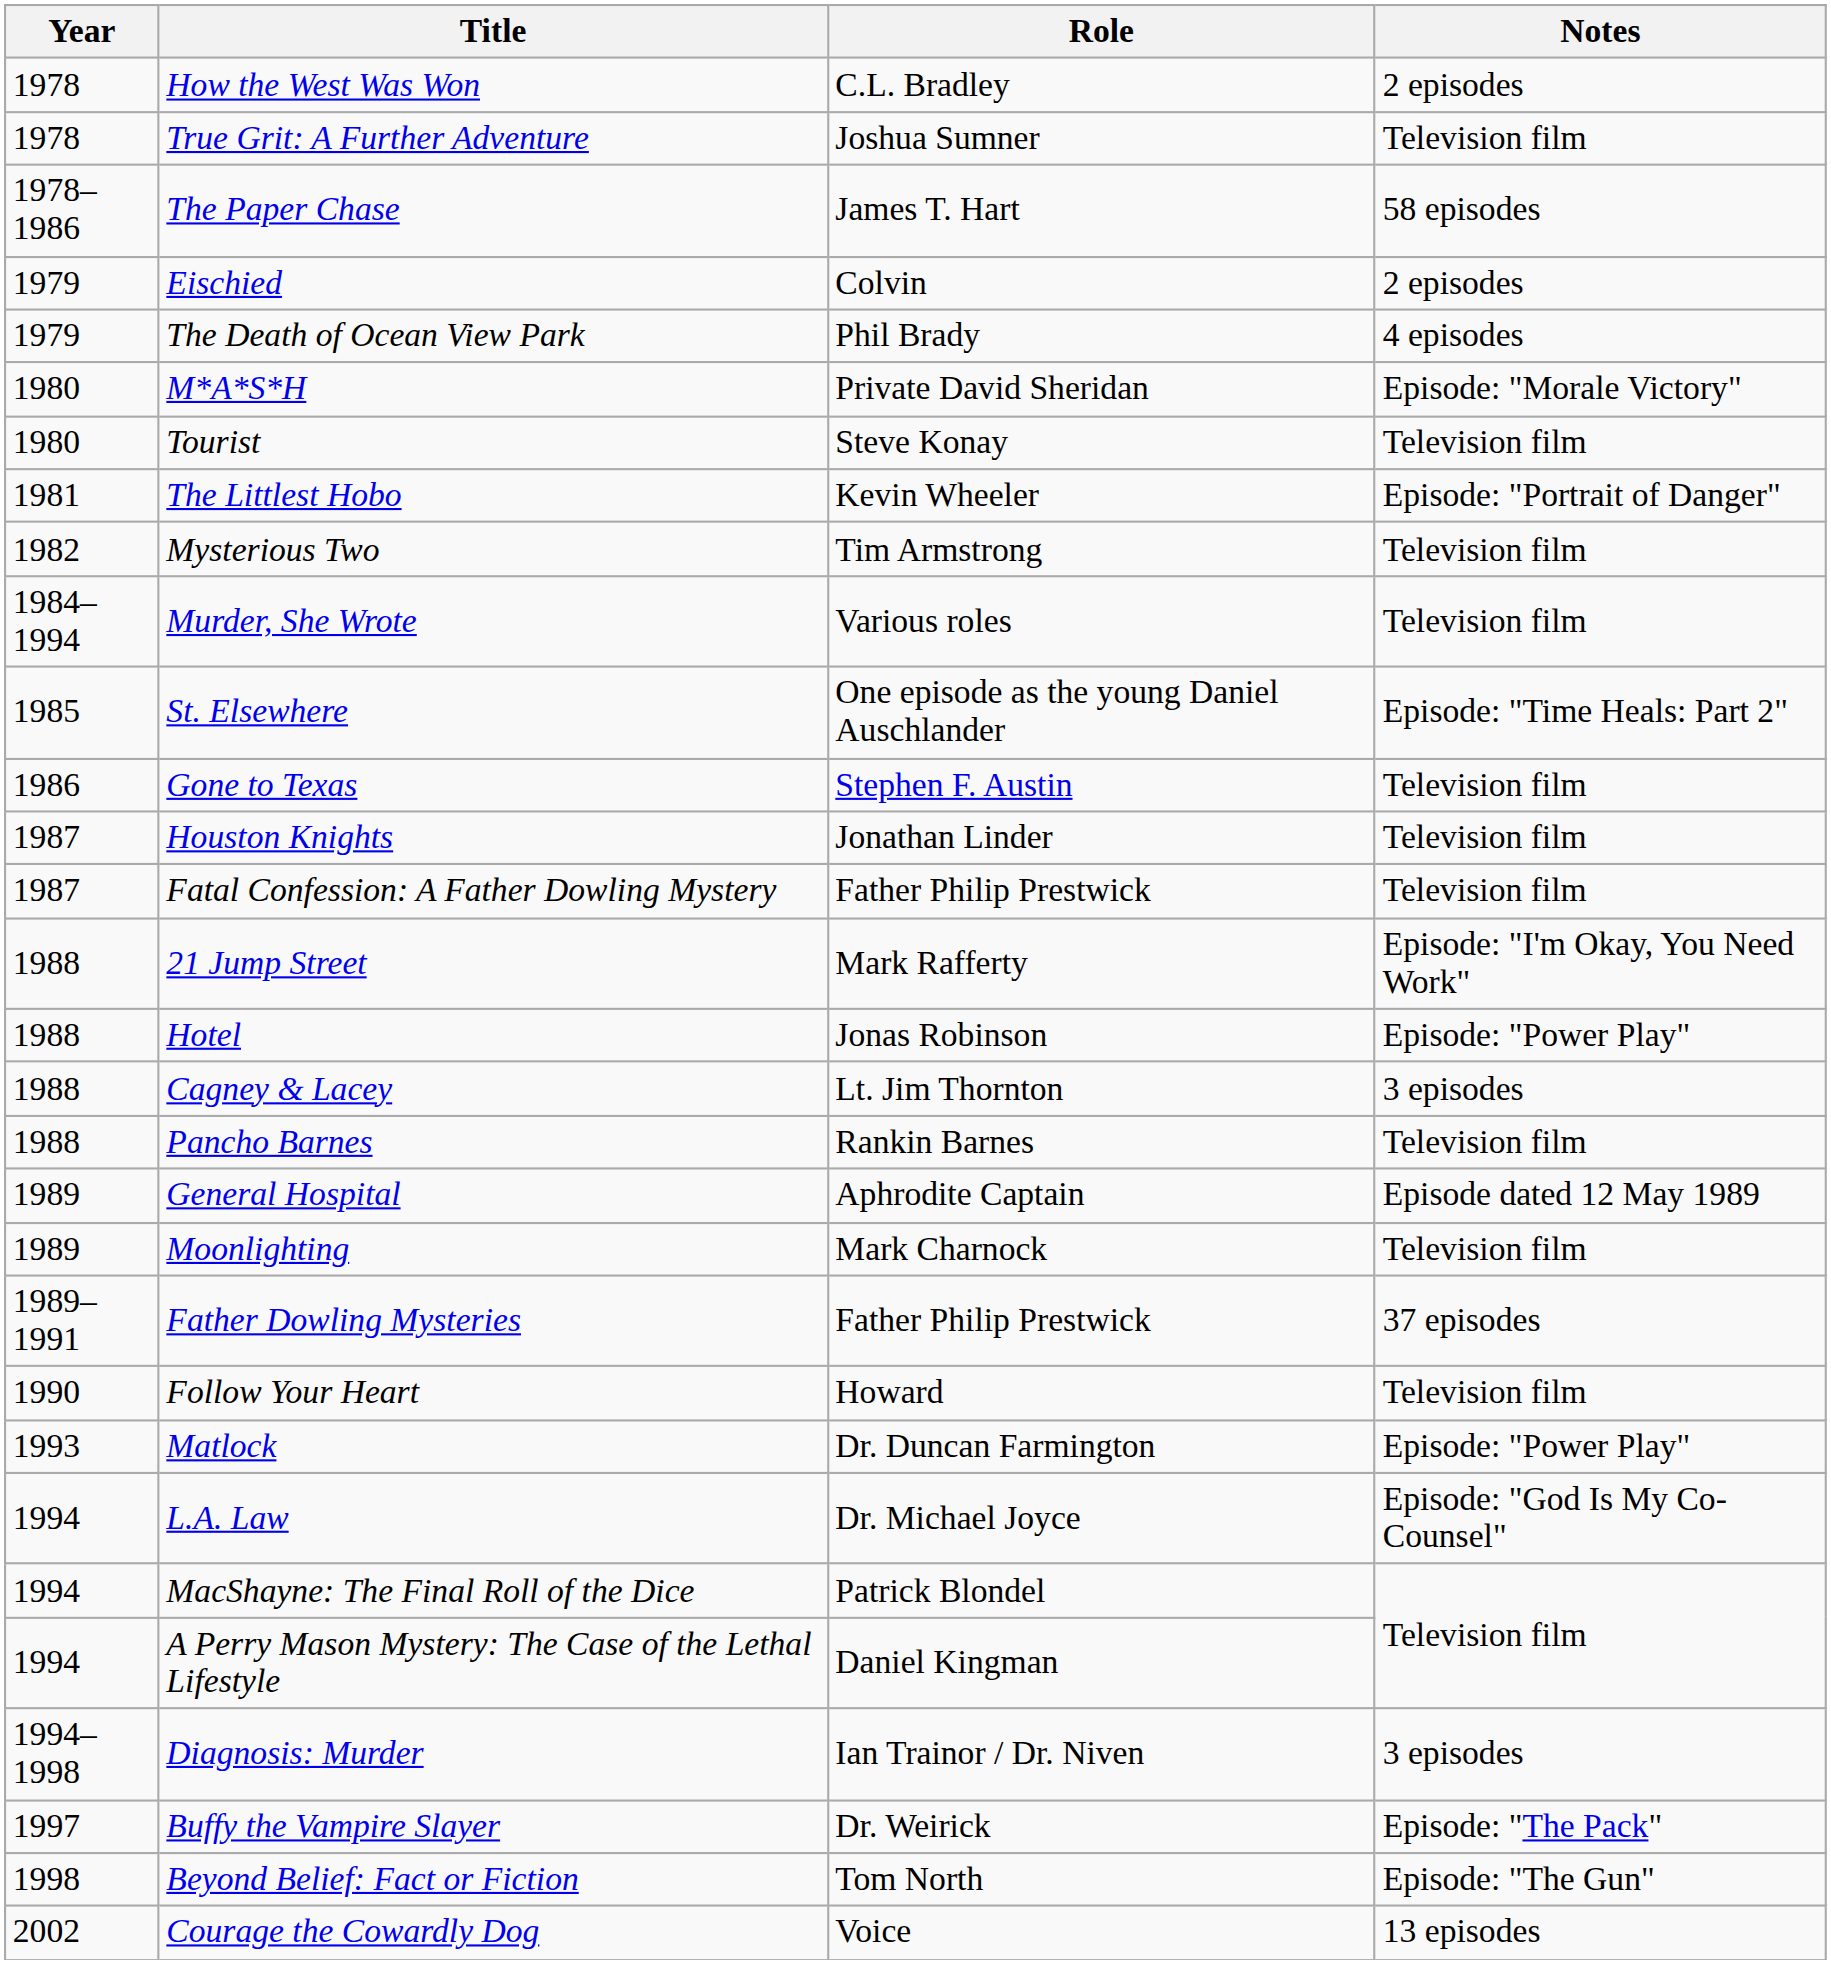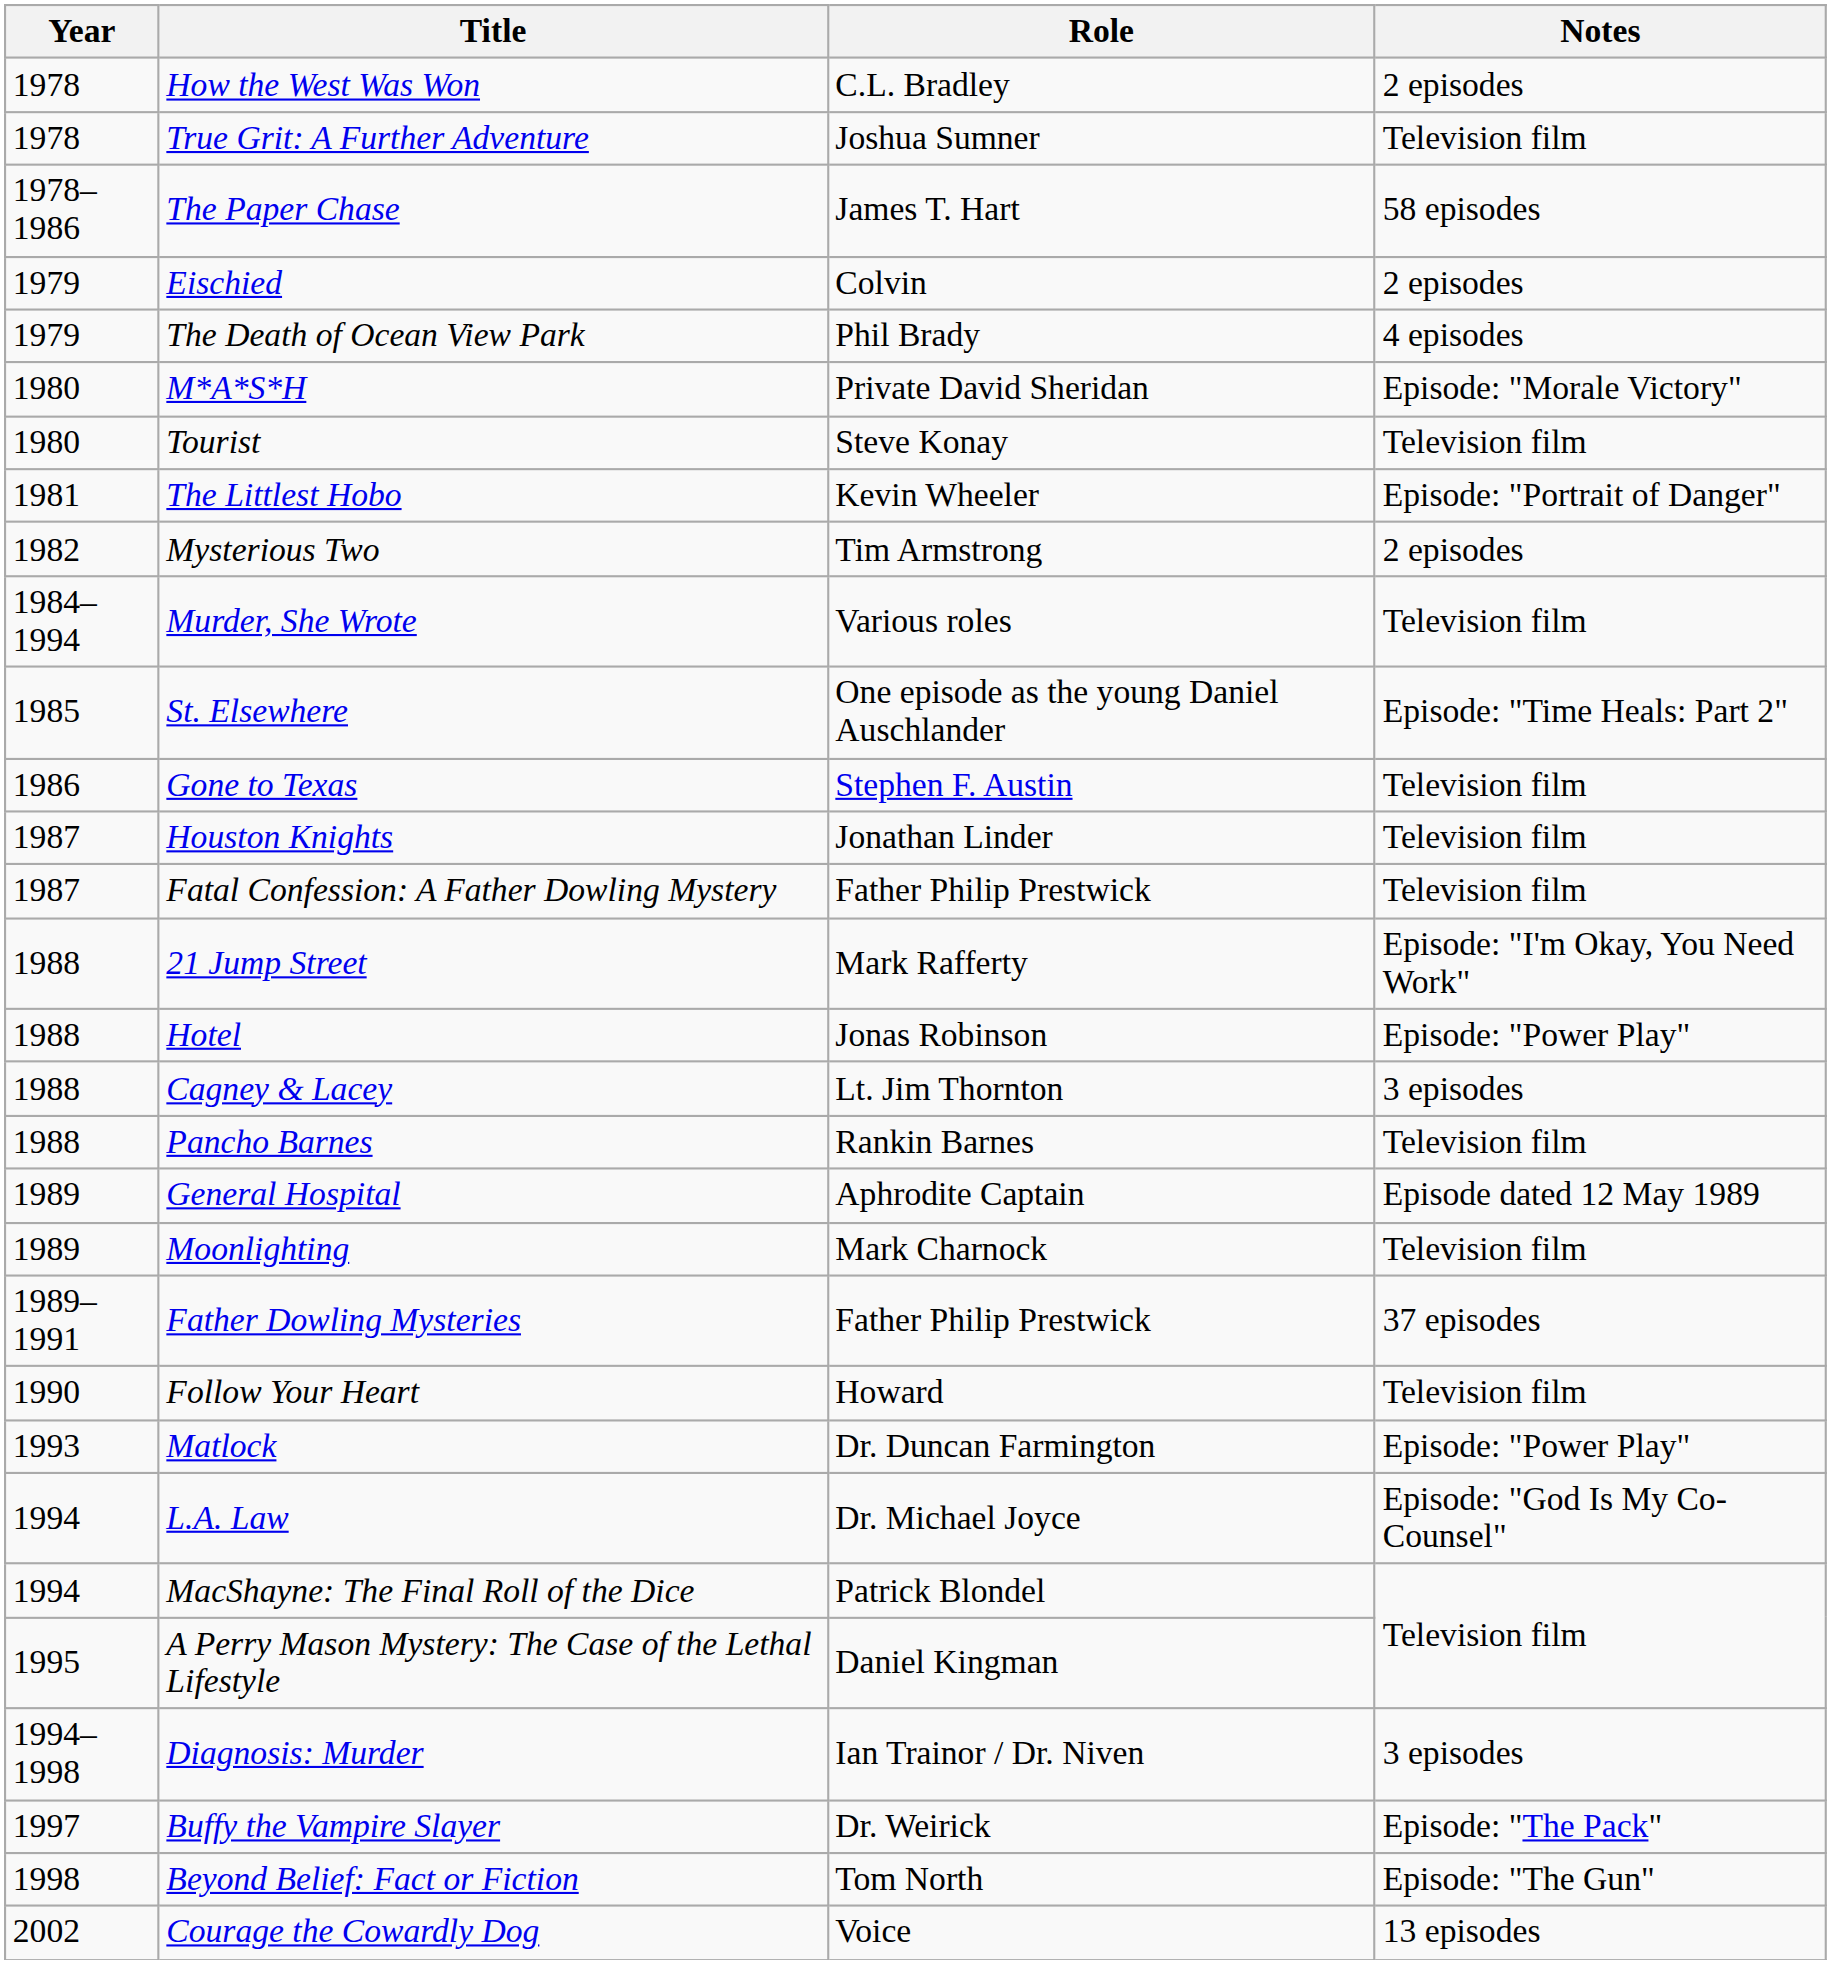Mysterious Two | Notes: Television film -> 2 episodes
A Perry Mason Mystery: The Case of the Lethal Lifestyle | Year: 1994 -> 1995
